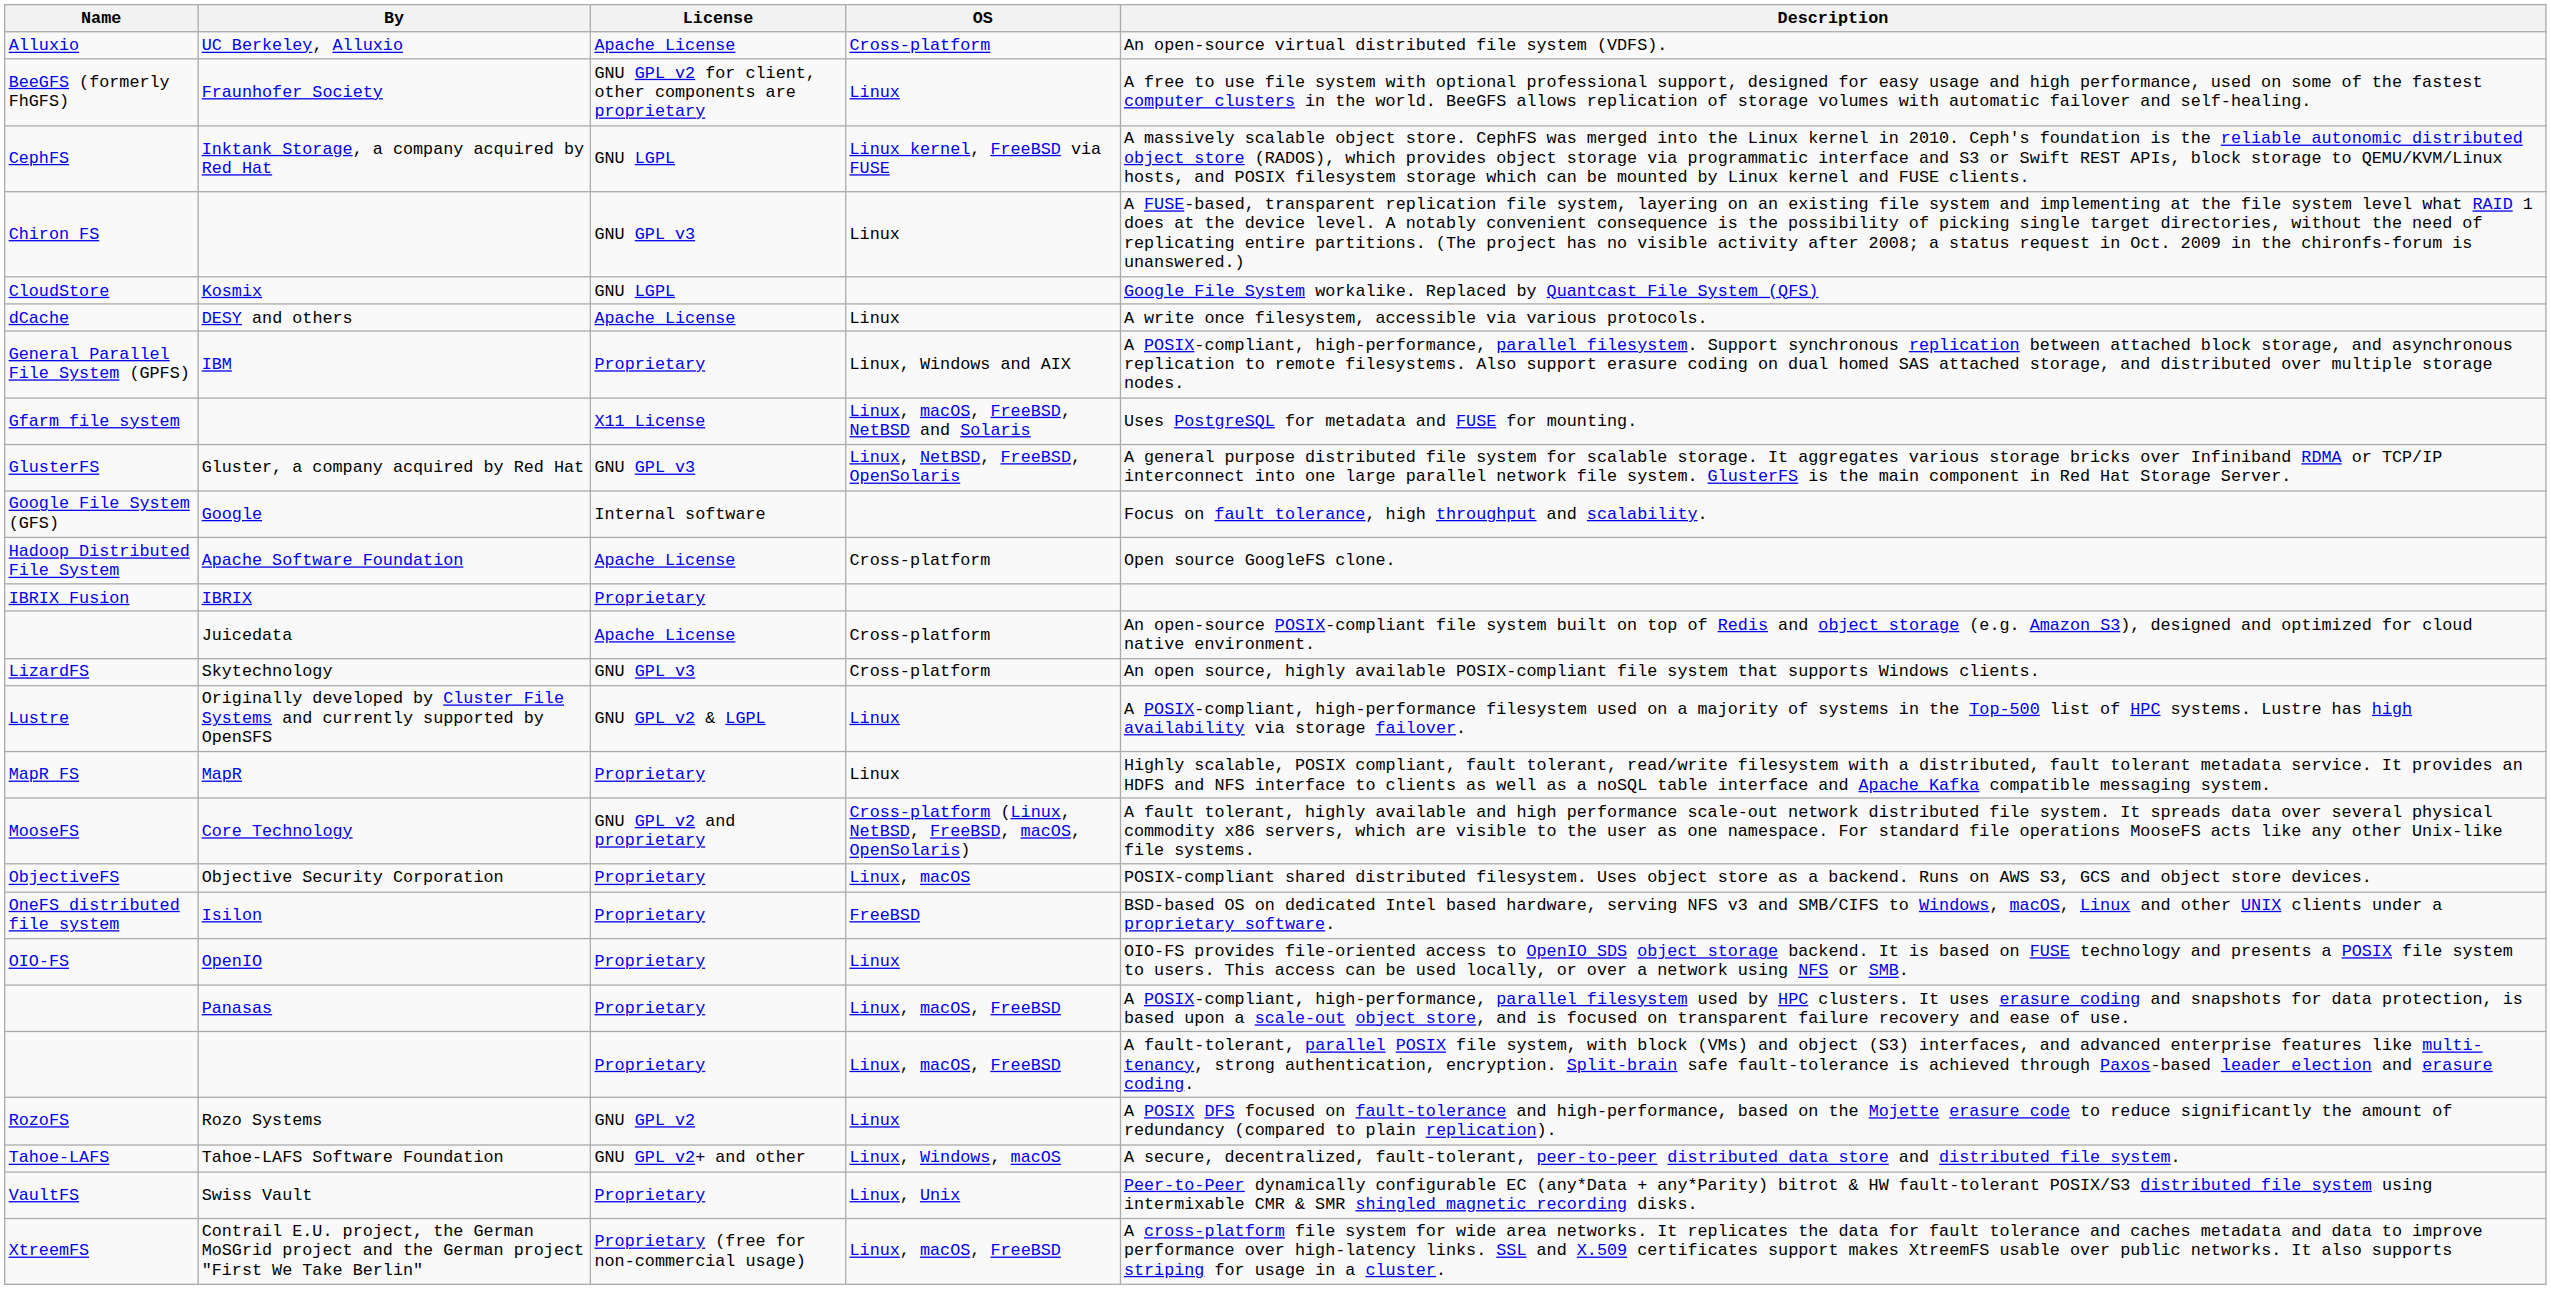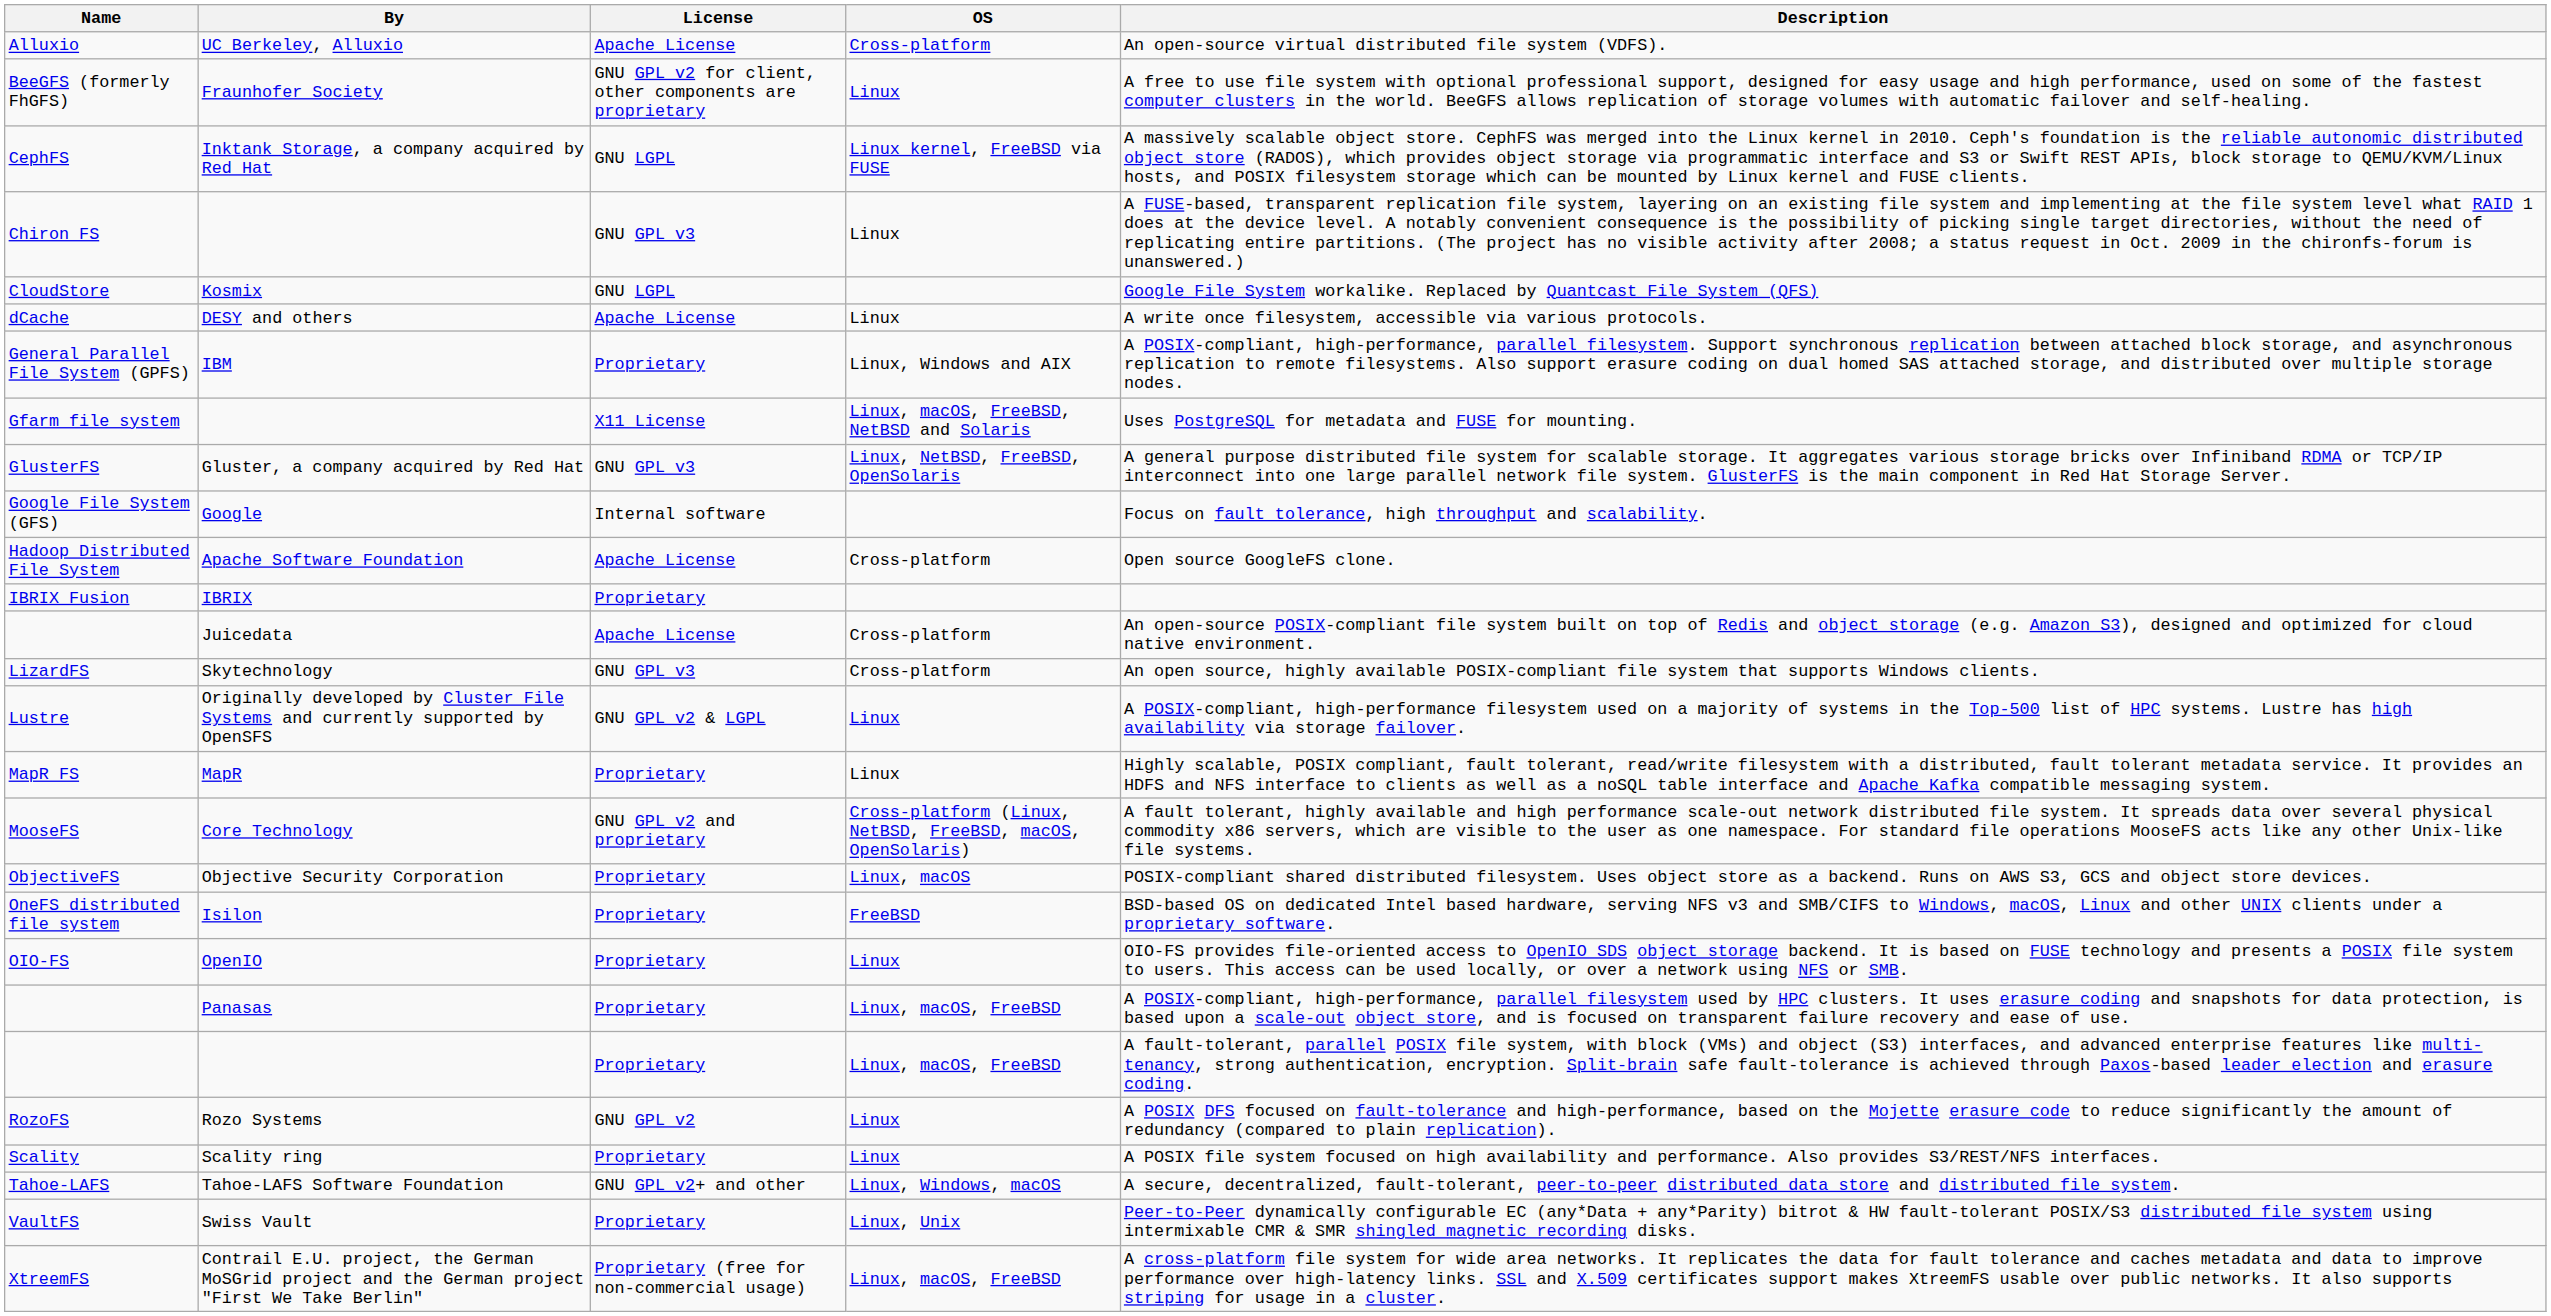+ row: Scality | Scality ring | Proprietary | Linux | A POSIX file system focused on high availability and performance. Also provides S3/REST/NFS interfaces.
